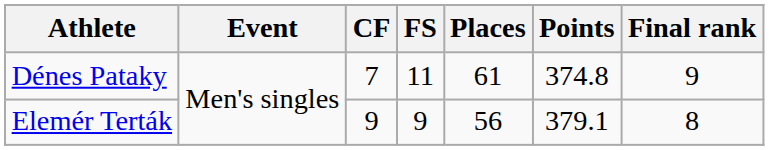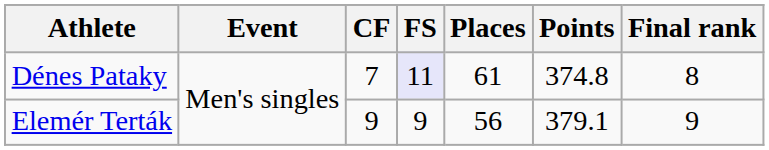Dénes Pataky | FS: no background -> lavender background
Dénes Pataky | Final rank: 9 -> 8
Elemér Terták | Final rank: 8 -> 9
